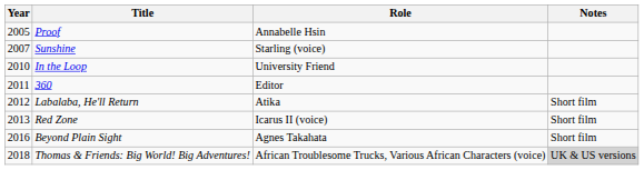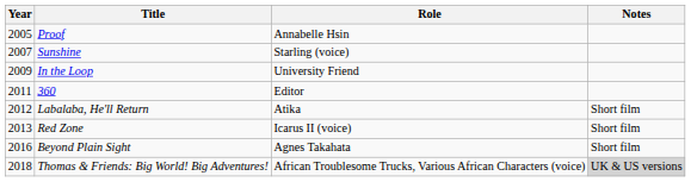In the Loop | Year: 2010 -> 2009
